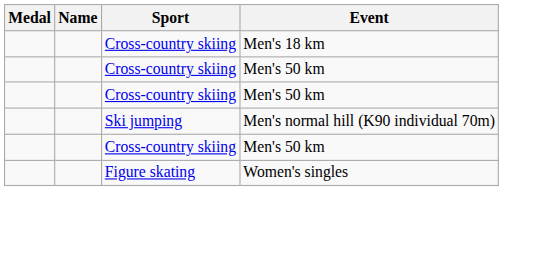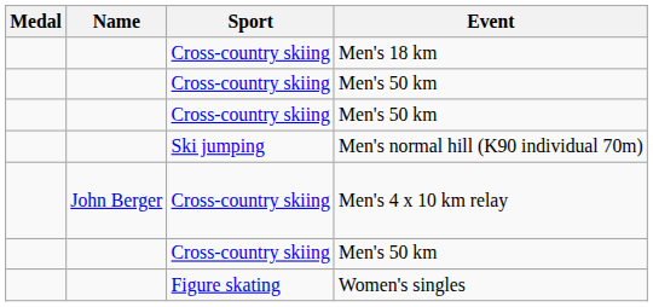+ row: John Berger | Cross-country skiing | Men's 4 x 10 km relay
